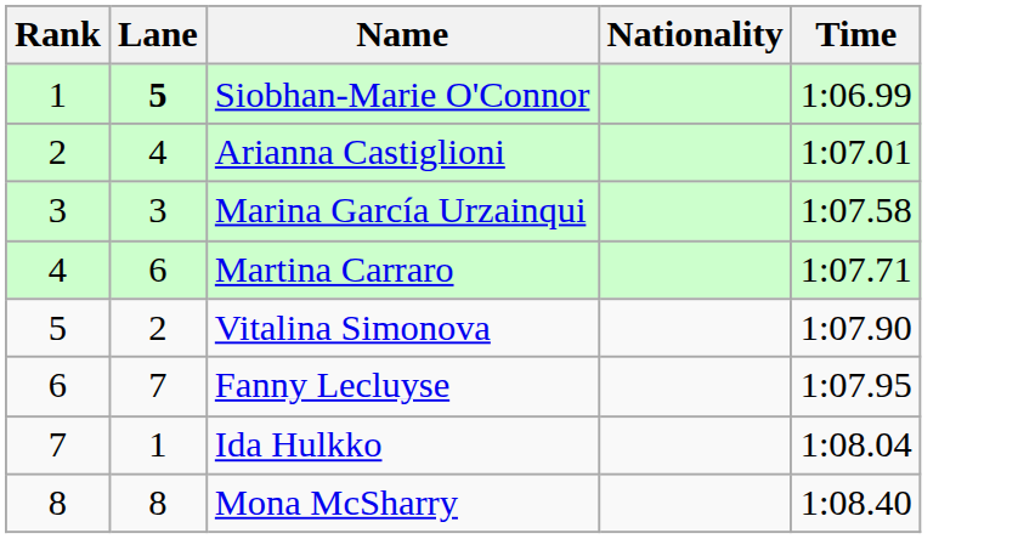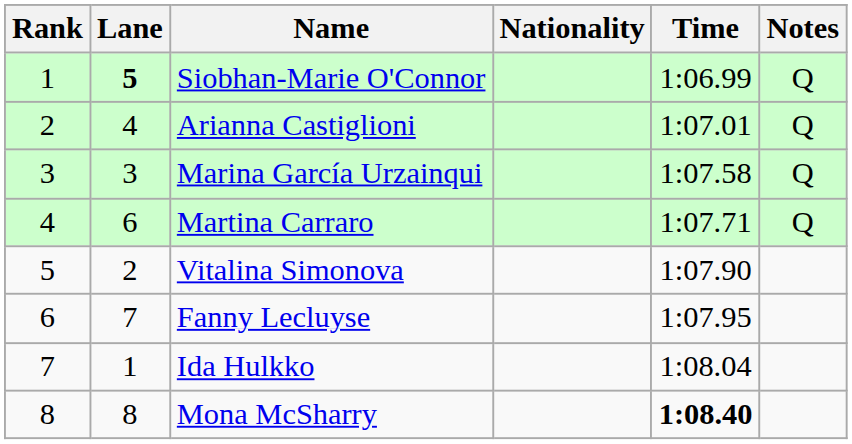+ column: Notes | Q | Q | Q | Q
Mona McSharry | Time: normal -> bold
